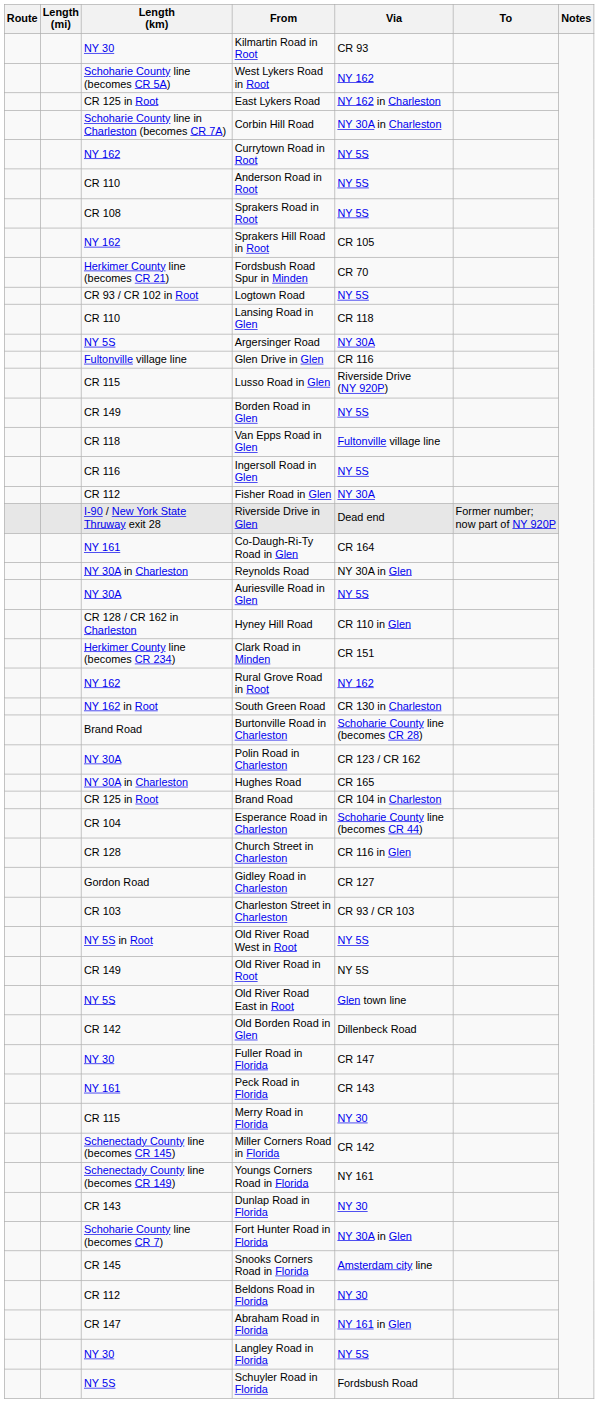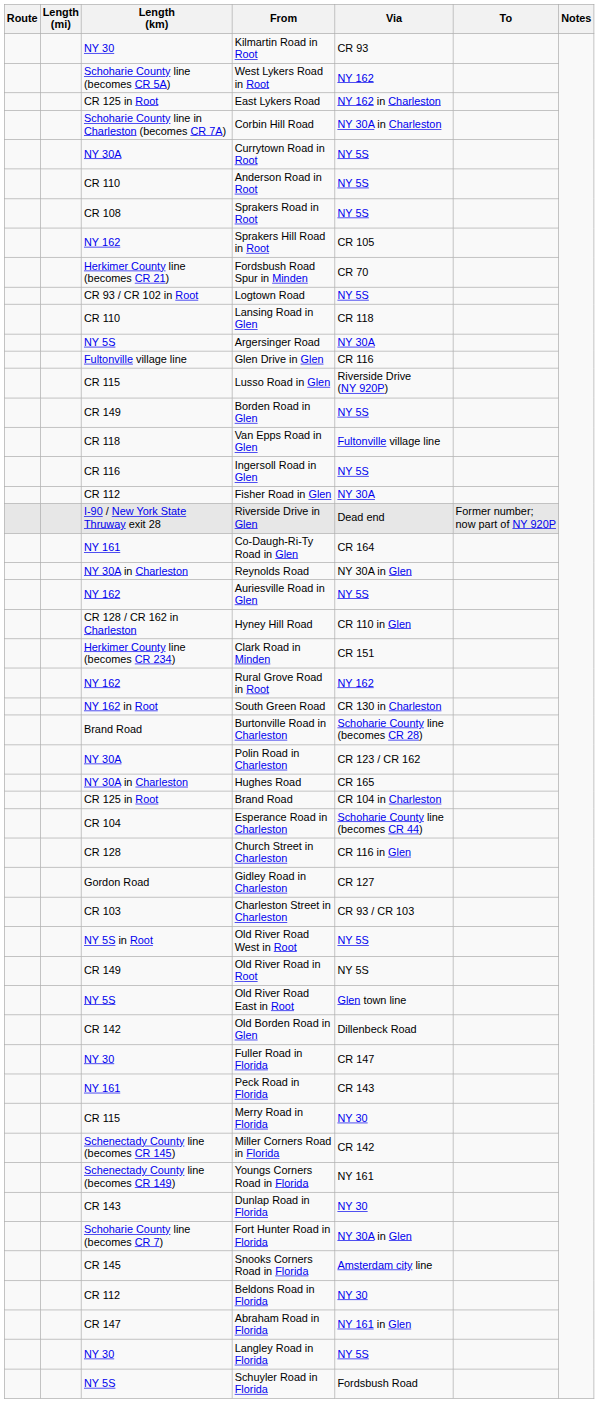Currytown Road in Root | Length (km): NY 162 -> NY 30A
Auriesville Road in Glen | Length (km): NY 30A -> NY 162
